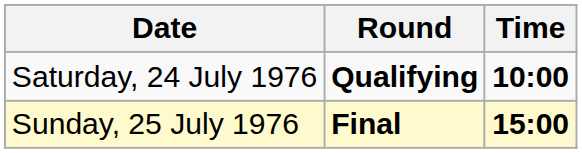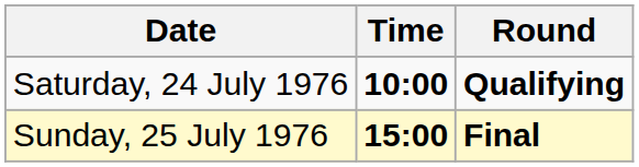columns swapped: Time <-> Round
